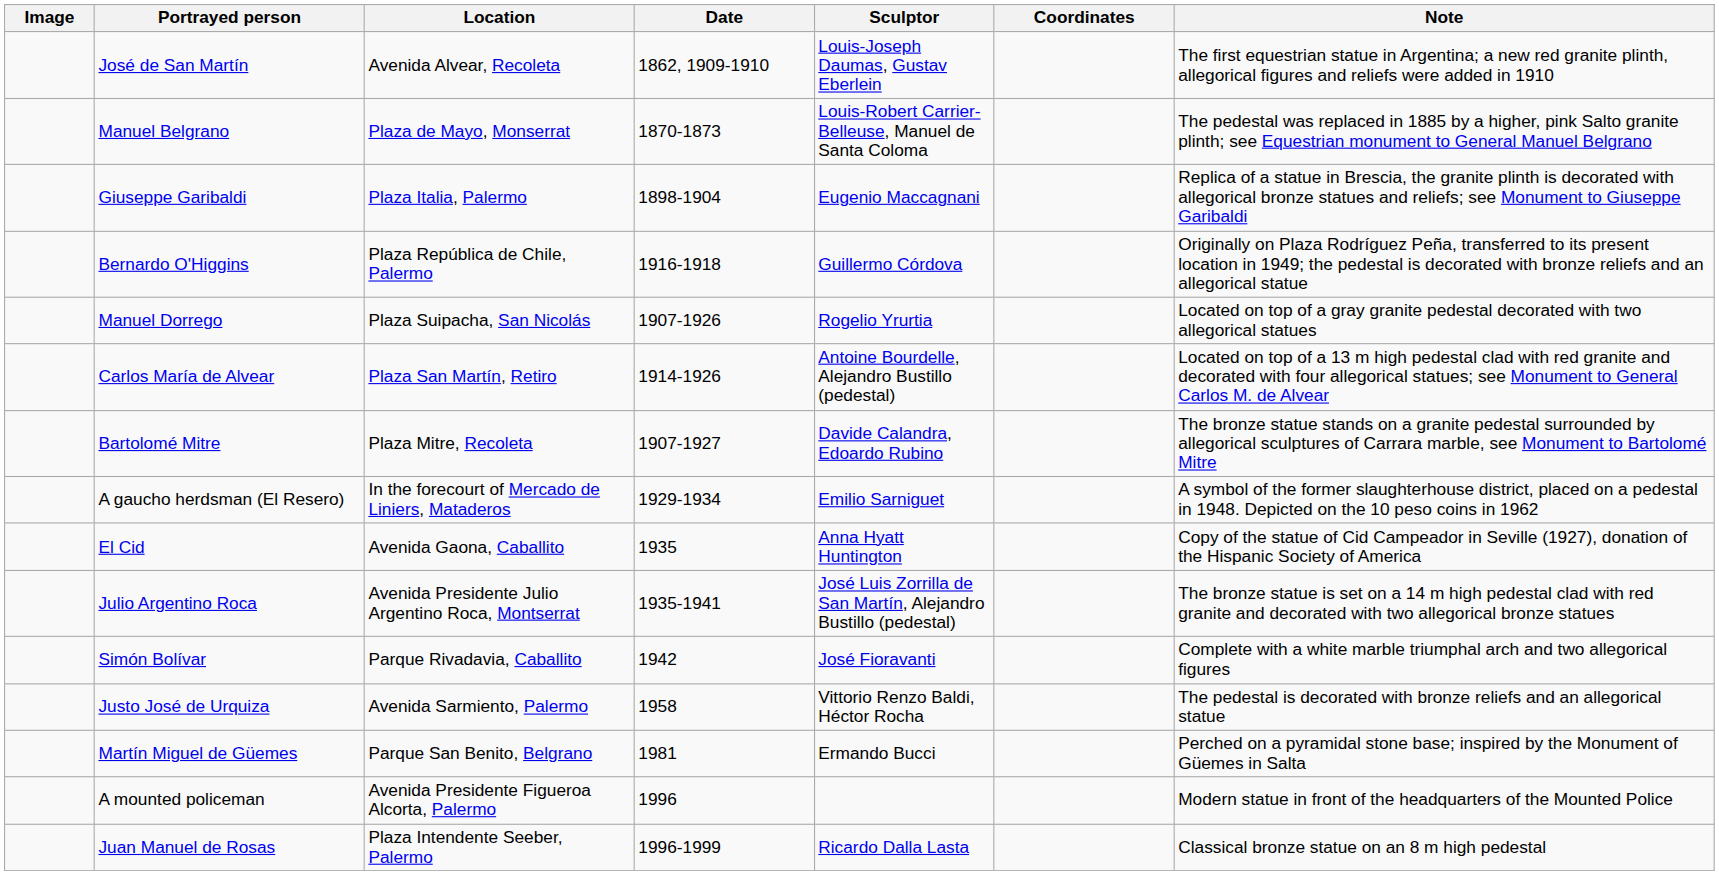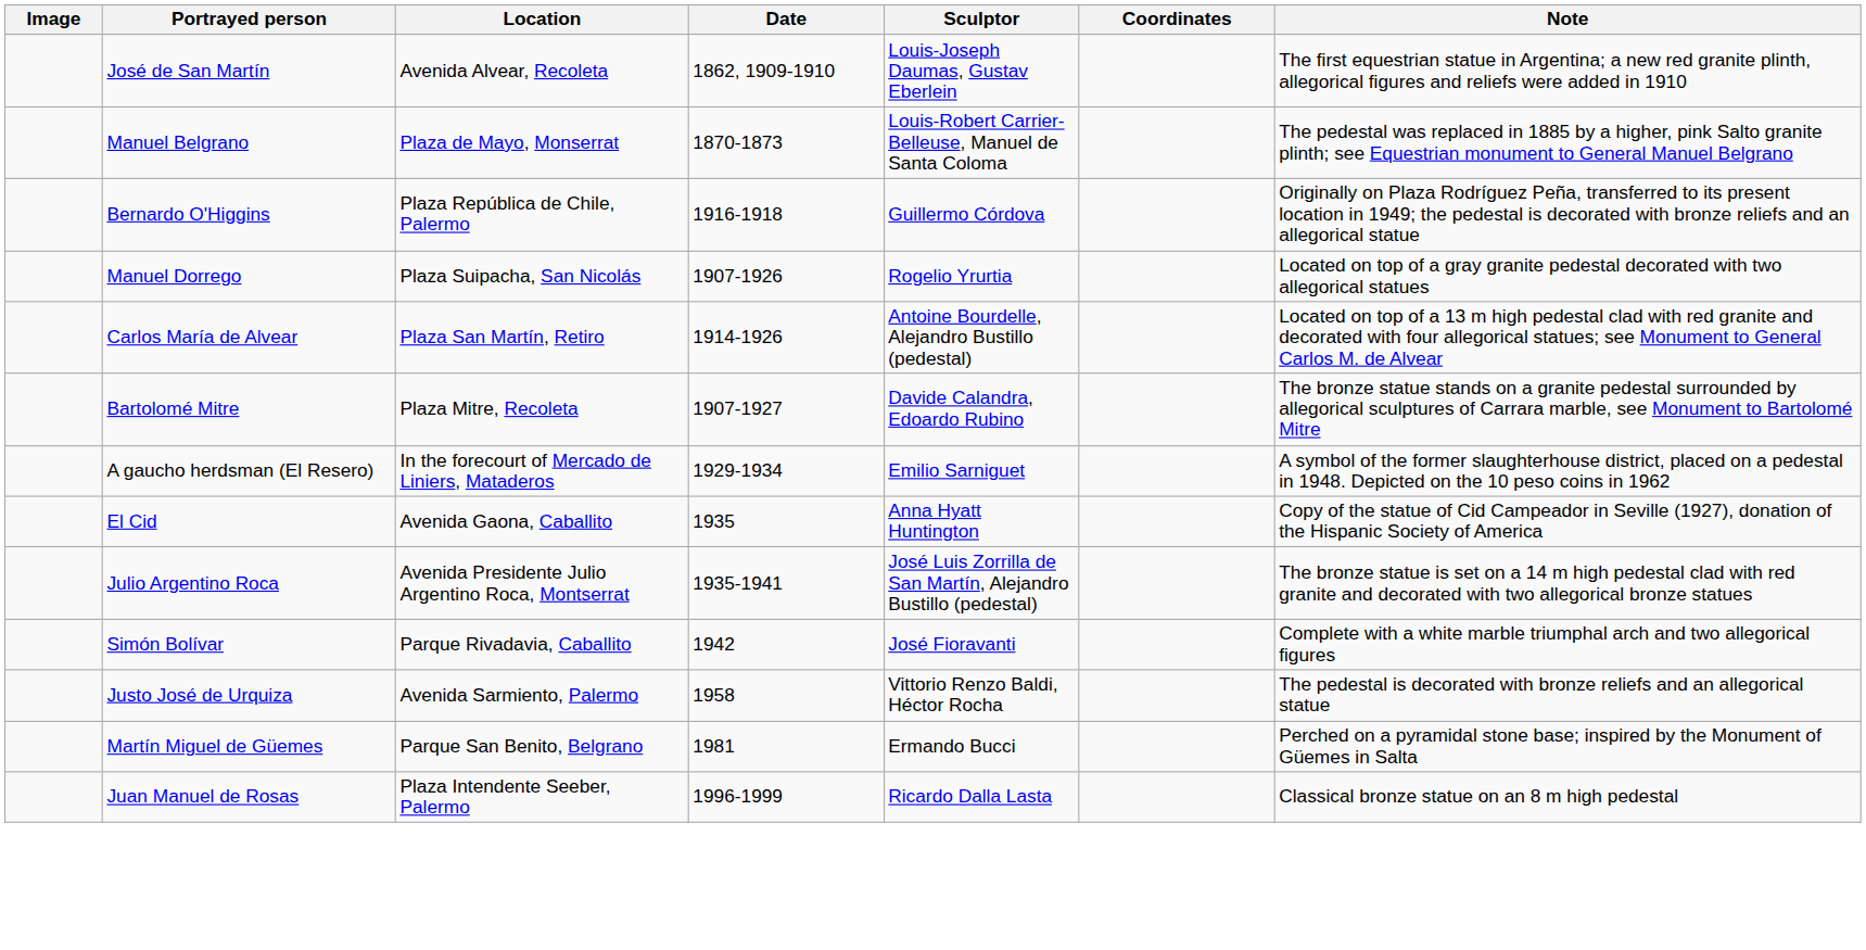- row: Giuseppe Garibaldi | Plaza Italia, Palermo | 1898-1904 | Eugenio Maccagnani | Replica of a statue in Brescia, the granite plinth is decorated with allegorical bronze statues and reliefs; see Monument to Giuseppe Garibaldi
- row: A mounted policeman | Avenida Presidente Figueroa Alcorta, Palermo | 1996 | Modern statue in front of the headquarters of the Mounted Police
